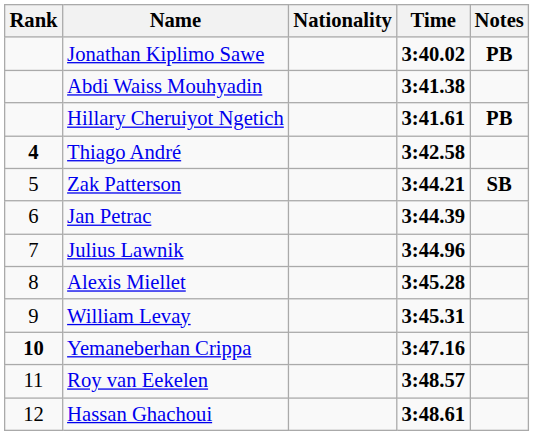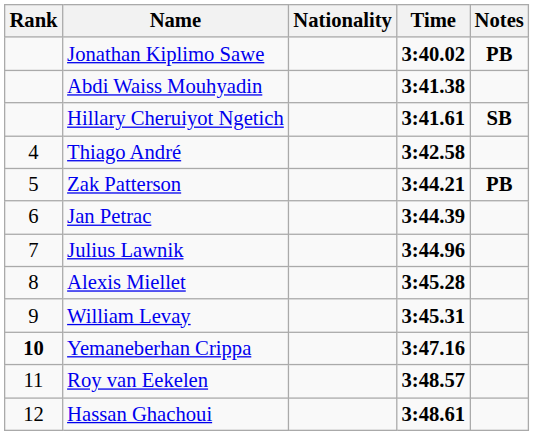Hillary Cheruiyot Ngetich | Notes: PB -> SB
Thiago André | Rank: bold -> normal
Zak Patterson | Notes: SB -> PB
